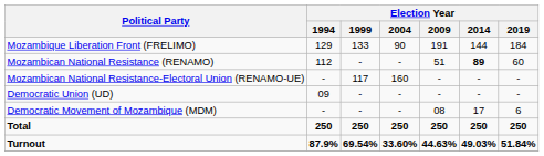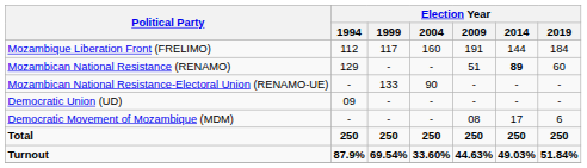Mozambique Liberation Front (FRELIMO) | Election Year / 1994: 129 -> 112
Mozambique Liberation Front (FRELIMO) | Election Year / 1999: 133 -> 117
Mozambique Liberation Front (FRELIMO) | Election Year / 2004: 90 -> 160
Mozambican National Resistance (RENAMO) | Election Year / 1994: 112 -> 129
Mozambican National Resistance-Electoral Union (RENAMO-UE) | Election Year / 1999: 117 -> 133
Mozambican National Resistance-Electoral Union (RENAMO-UE) | Election Year / 2004: 160 -> 90
